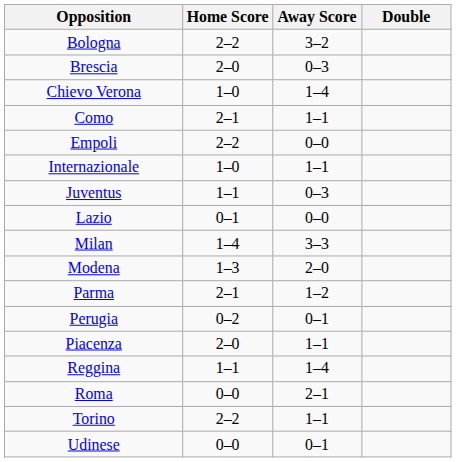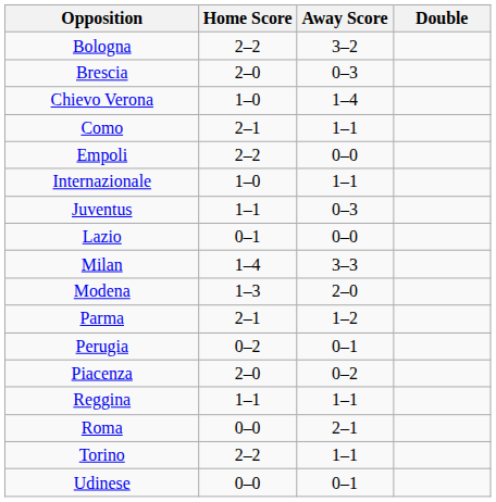Piacenza | Away Score: 1–1 -> 0–2
Reggina | Away Score: 1–4 -> 1–1
